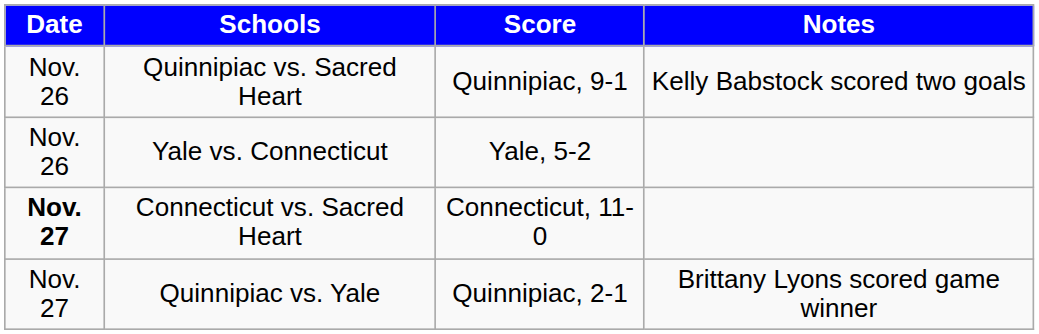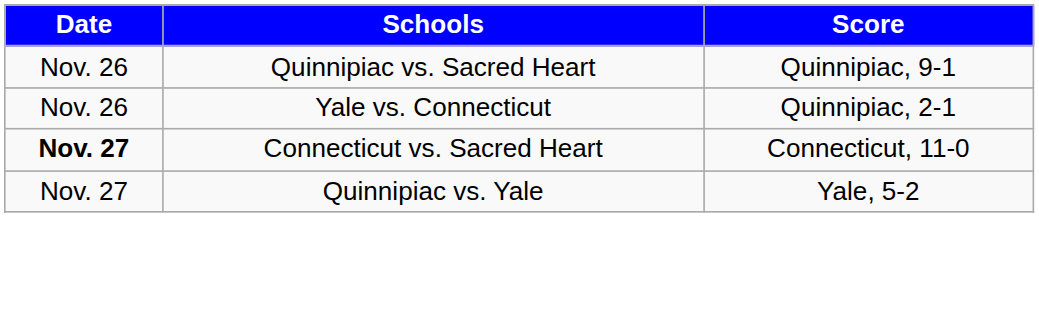- column: Notes | Kelly Babstock scored two goals | Brittany Lyons scored game winner
Yale vs. Connecticut | Score: Yale, 5-2 -> Quinnipiac, 2-1
Quinnipiac vs. Yale | Score: Quinnipiac, 2-1 -> Yale, 5-2
